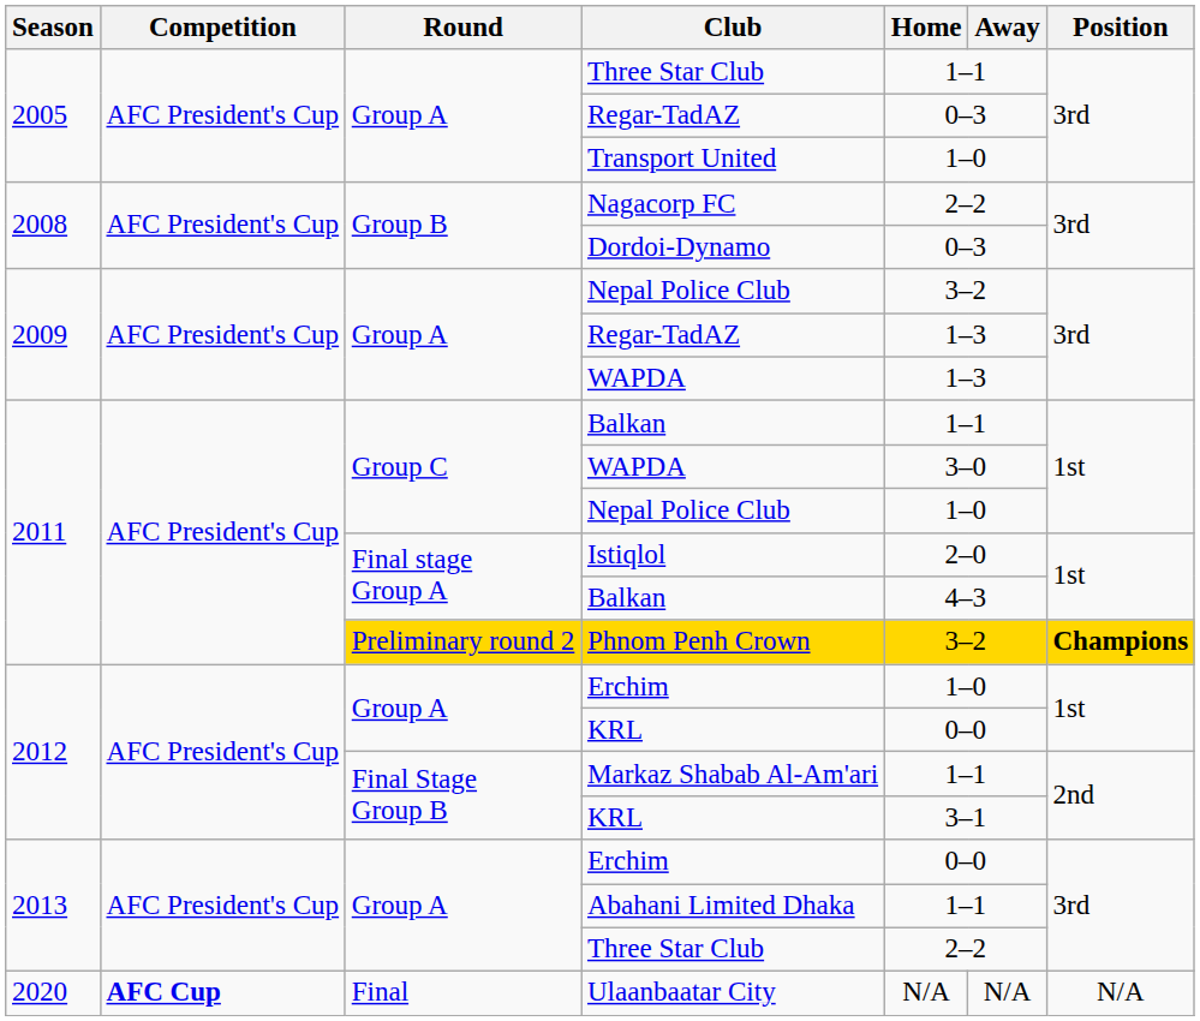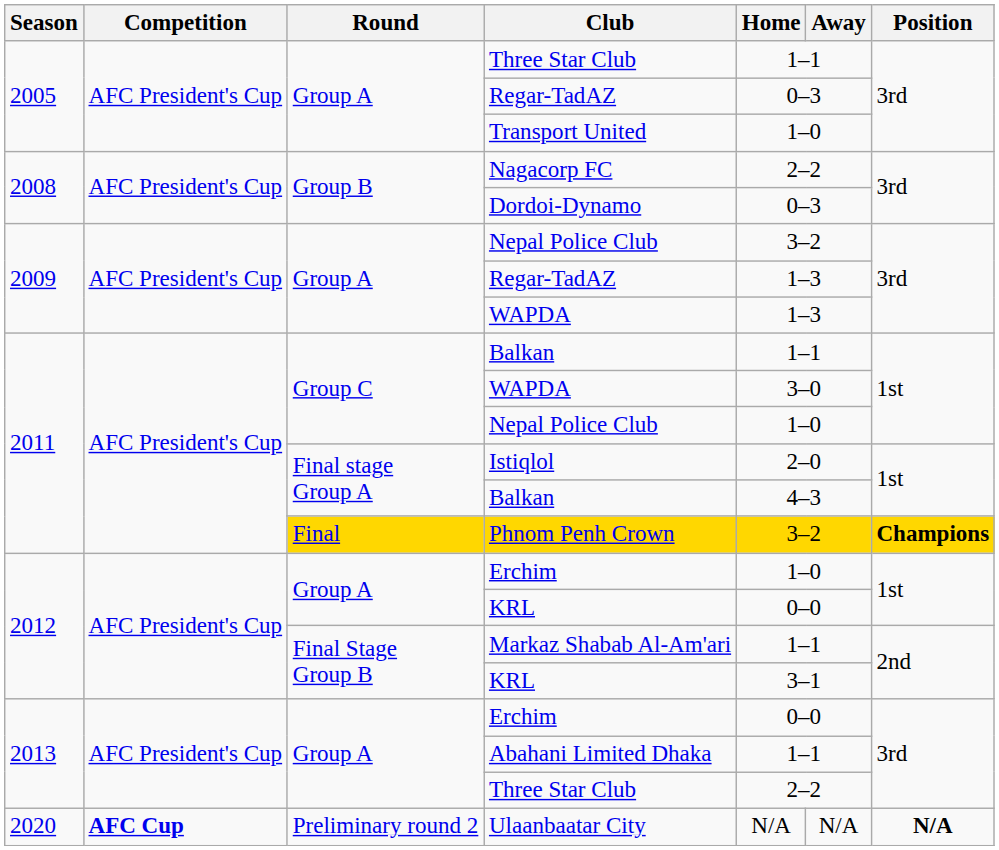Phnom Penh Crown | Round: Preliminary round 2 -> Final
Ulaanbaatar City | Round: Final -> Preliminary round 2
Ulaanbaatar City | Position: normal -> bold
